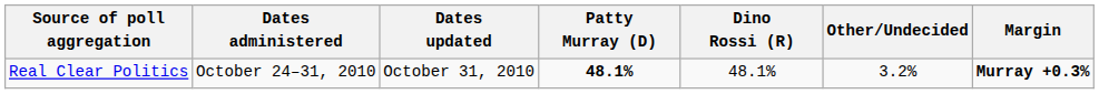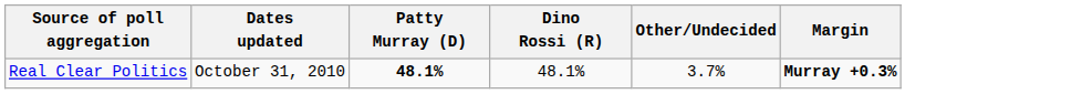- column: Dates administered | October 24–31, 2010
Real Clear Politics | Other/Undecided: 3.2% -> 3.7%
